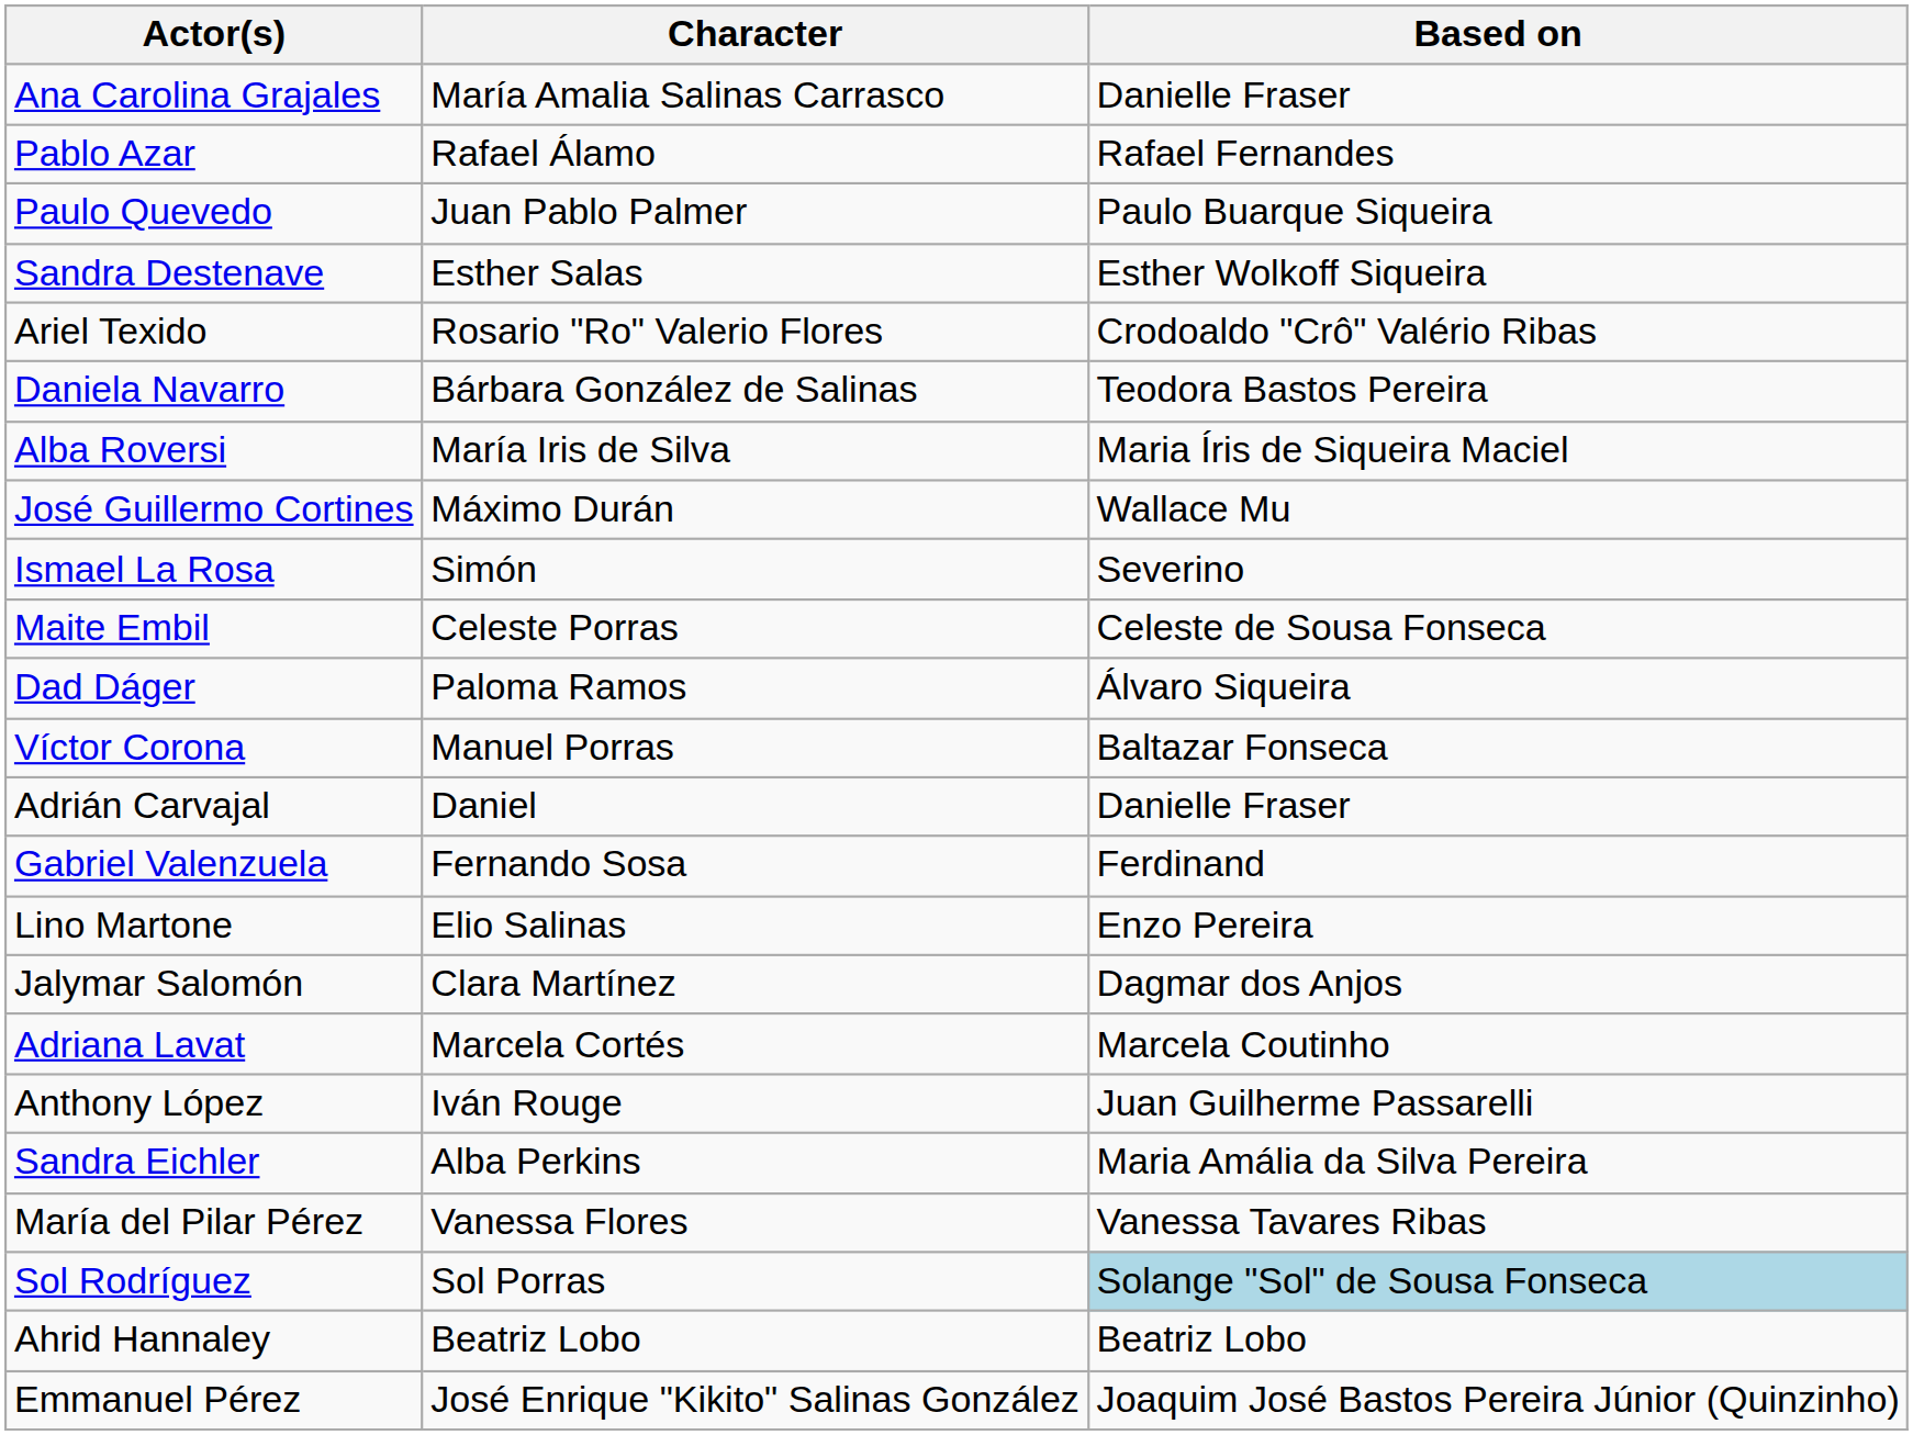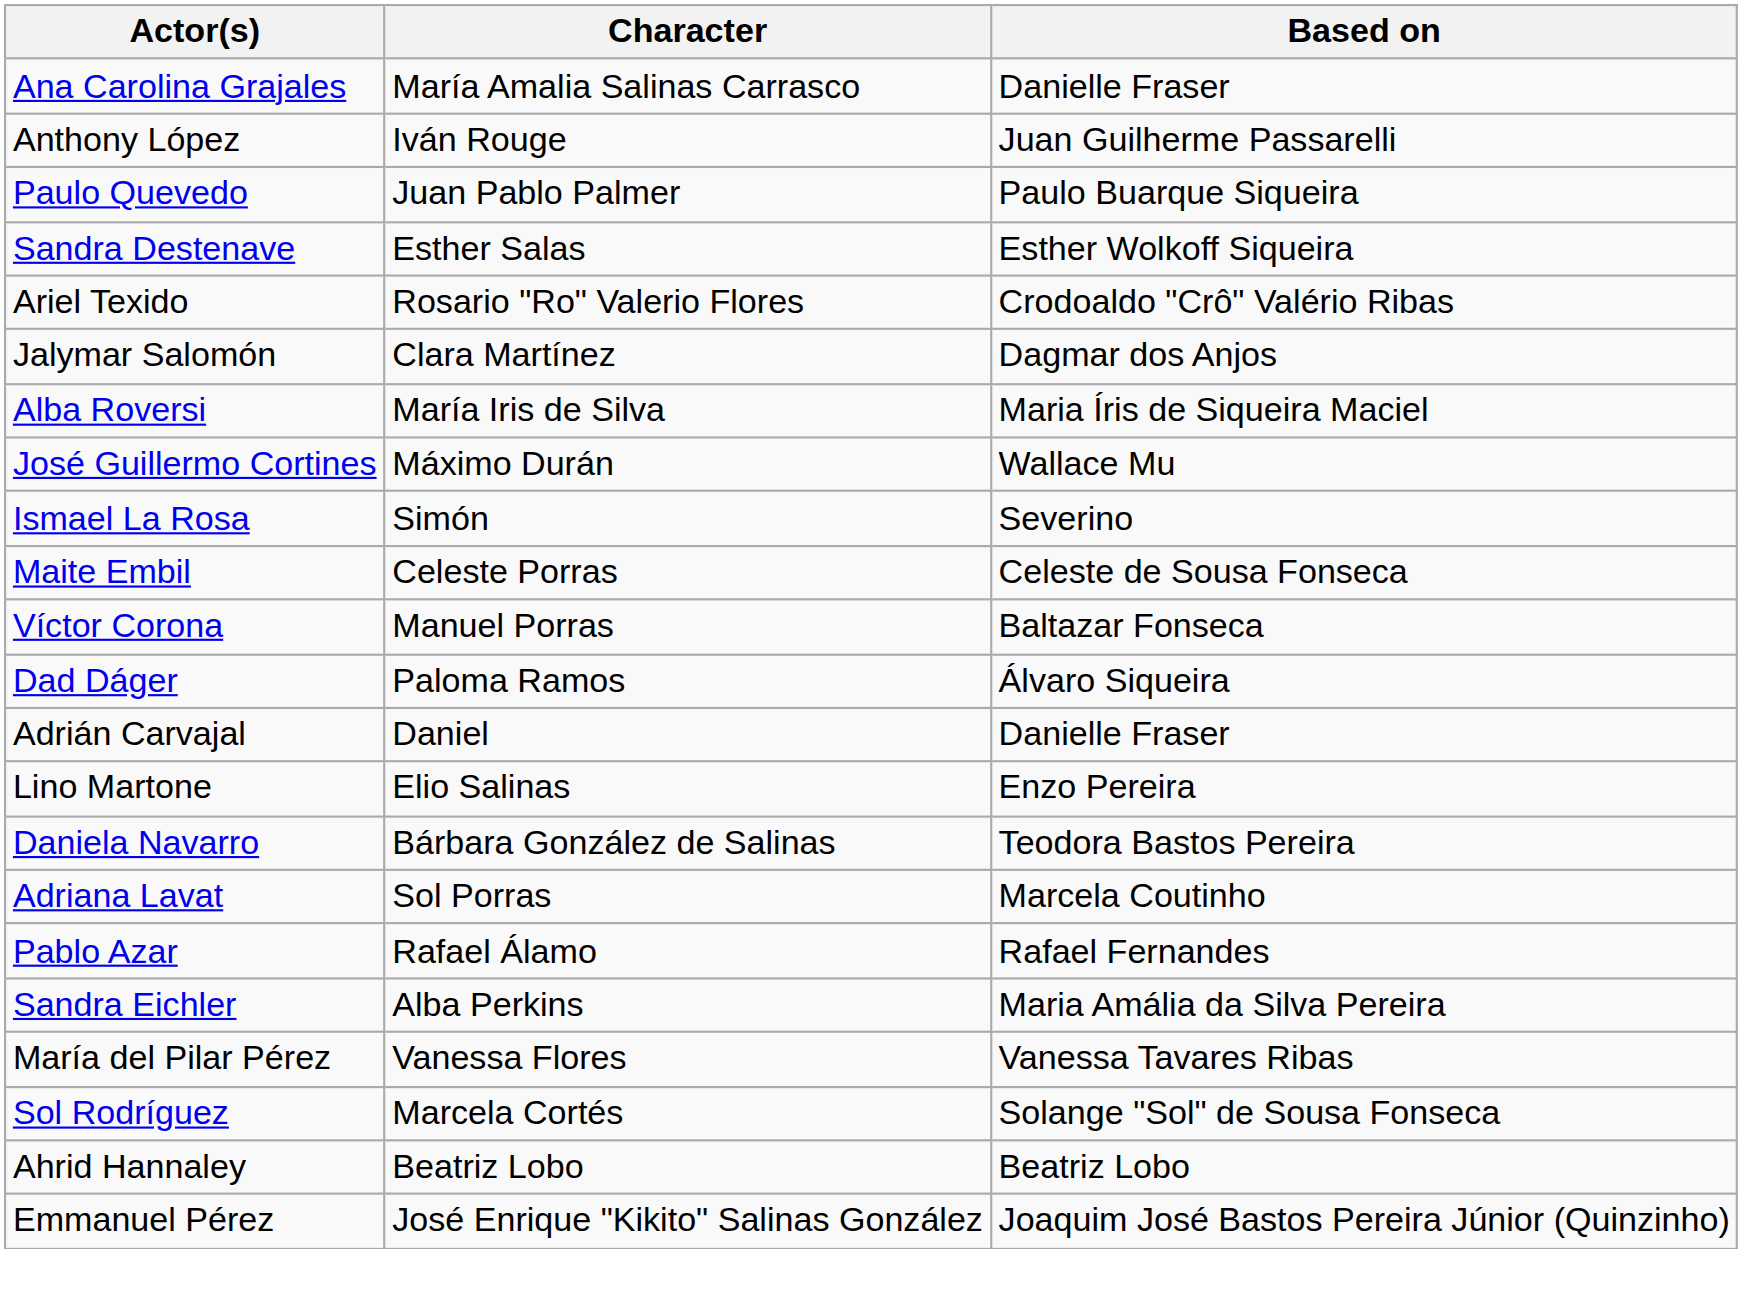rows swapped: Pablo Azar <-> Anthony López
rows swapped: Daniela Navarro <-> Jalymar Salomón
rows swapped: Víctor Corona <-> Dad Dáger
- row: Gabriel Valenzuela | Fernando Sosa | Ferdinand
Adriana Lavat | Character: Marcela Cortés -> Sol Porras
Sol Rodríguez | Character: Sol Porras -> Marcela Cortés
Sol Rodríguez | Based on: lightblue background -> no background
